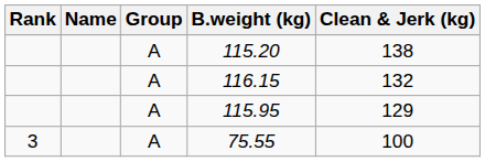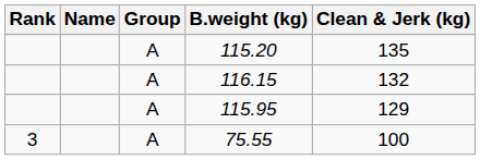115.20 | Clean & Jerk (kg): 138 -> 135
